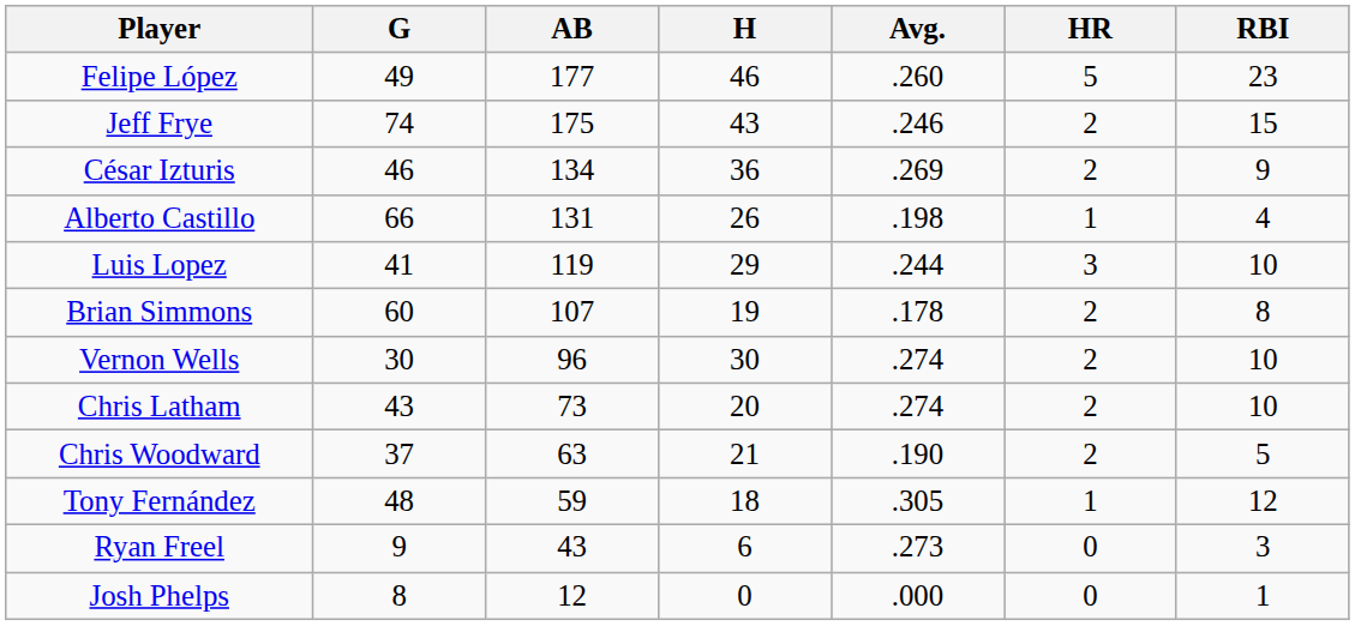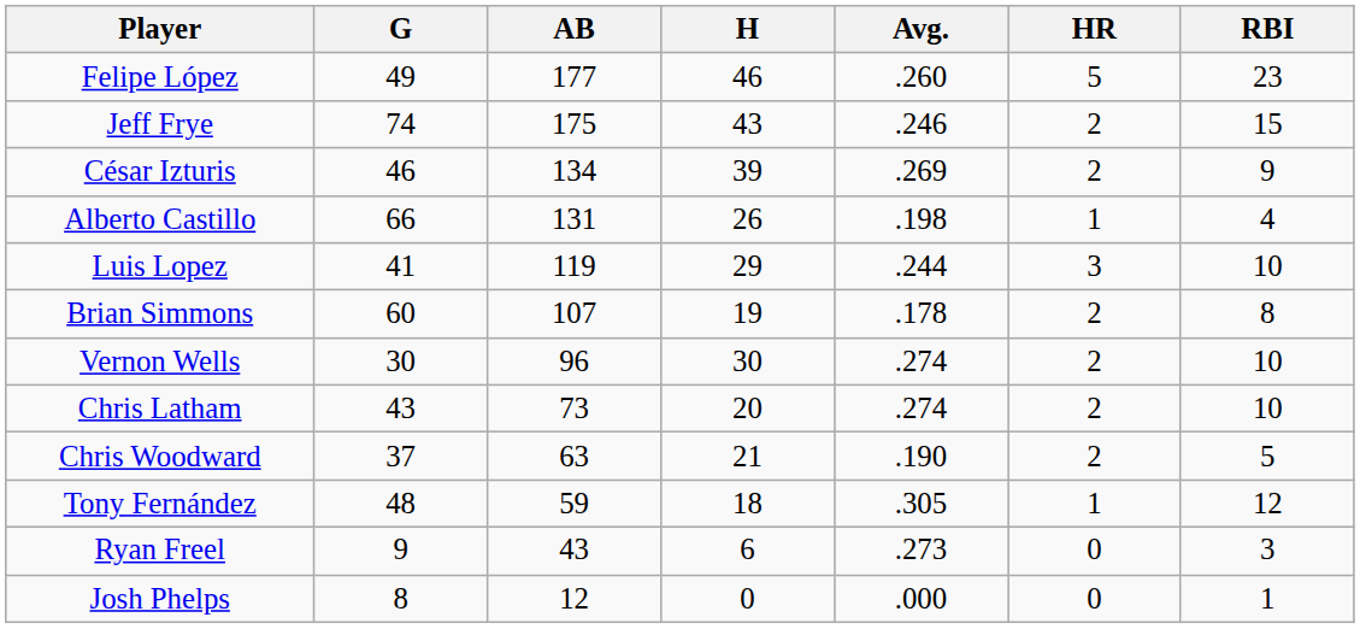César Izturis | H: 36 -> 39
